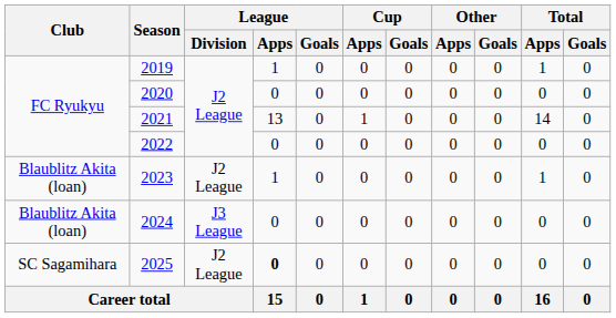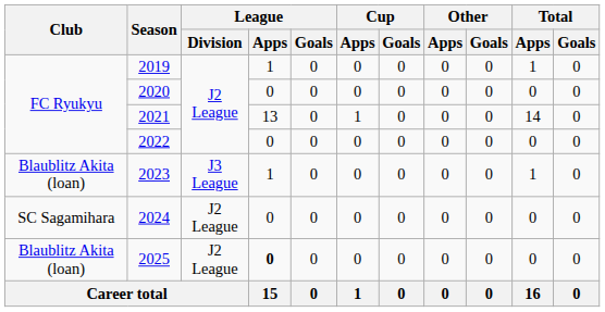2023 | League / Division: J2 League -> J3 League
2024 | Club: Blaublitz Akita (loan) -> SC Sagamihara
2024 | League / Division: J3 League -> J2 League
2025 | Club: SC Sagamihara -> Blaublitz Akita (loan)
